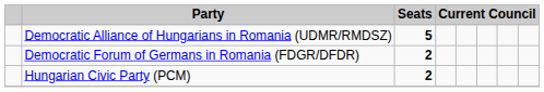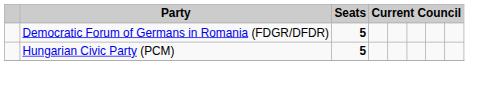- row: Democratic Alliance of Hungarians in Romania (UDMR/RMDSZ) | 5
Democratic Forum of Germans in Romania (FDGR/DFDR) | Seats: 2 -> 5
Hungarian Civic Party (PCM) | Seats: 2 -> 5
